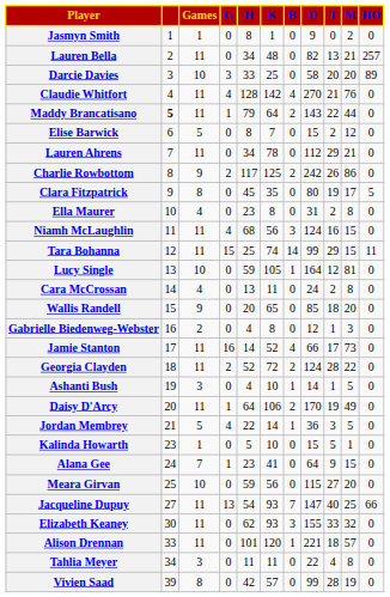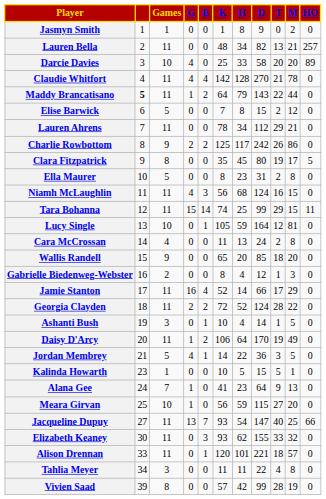columns swapped: B <-> H
Darcie Davies | G: 3 -> 4
Claudie Whitfort | M: 76 -> 78
Ella Maurer | Games: 4 -> 5
Jamie Stanton | M: 73 -> 29
Alana Gee | M: 15 -> 13
Meara Girvan | G: 0 -> 1
